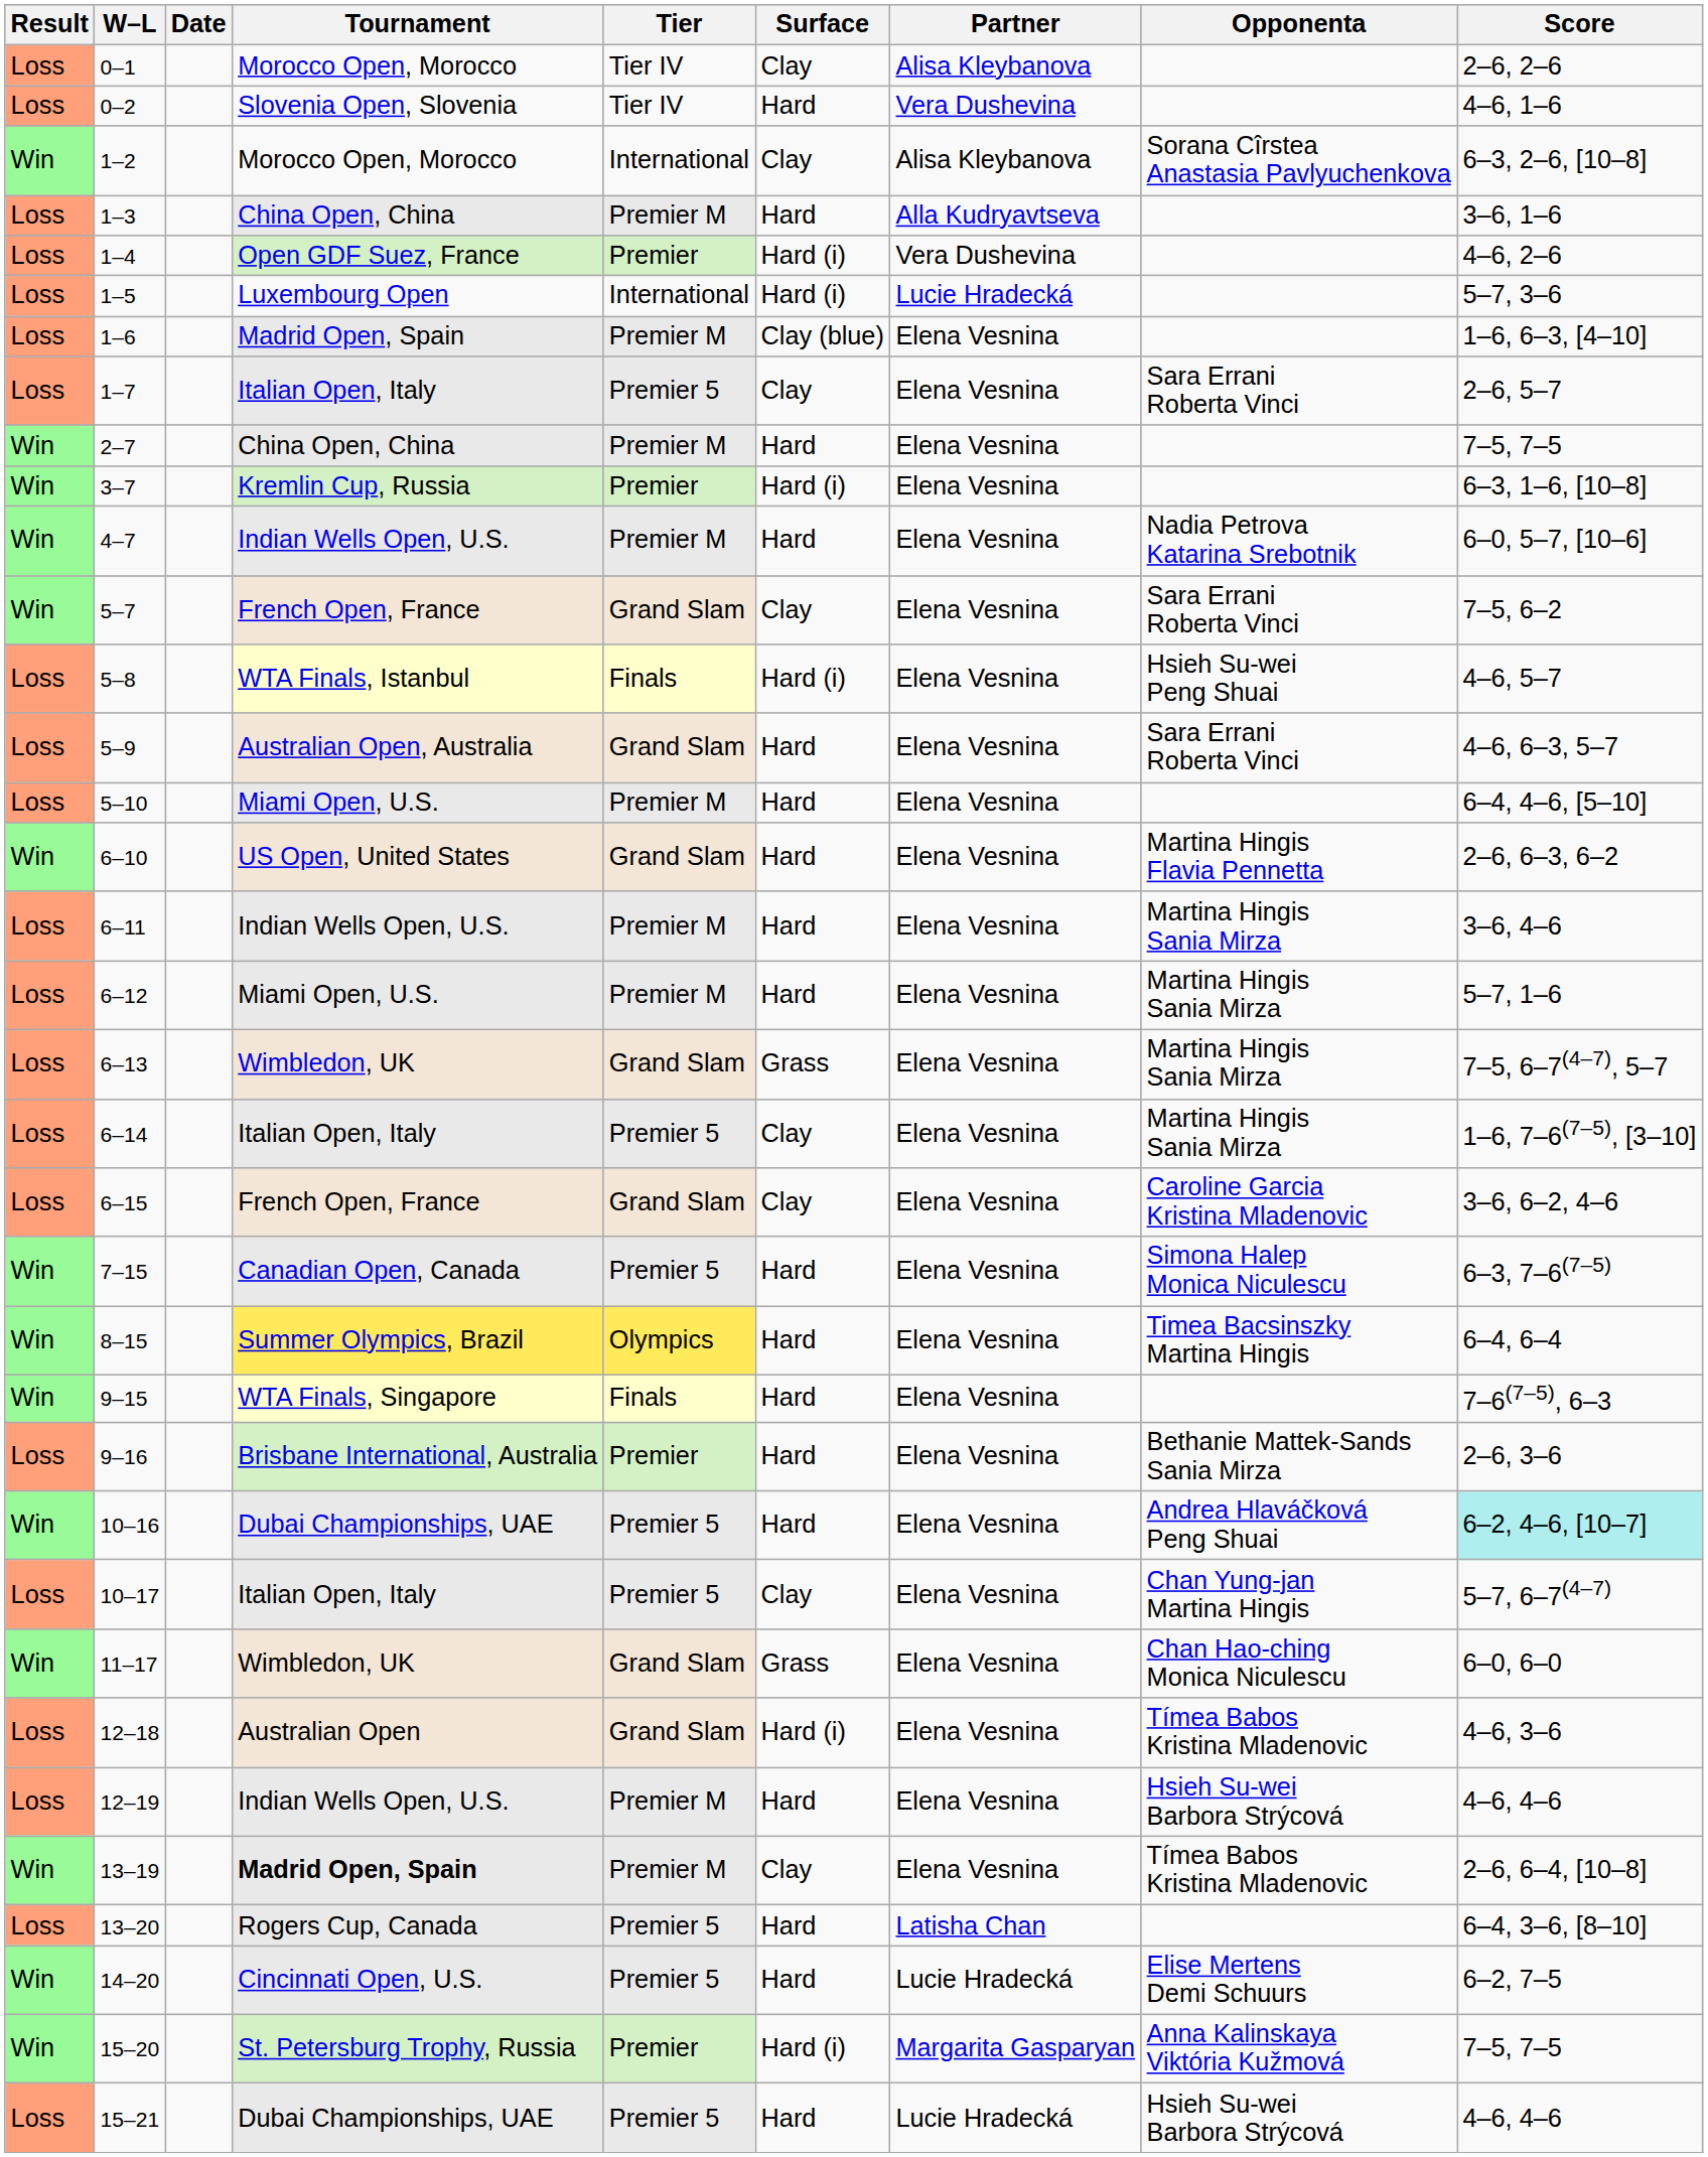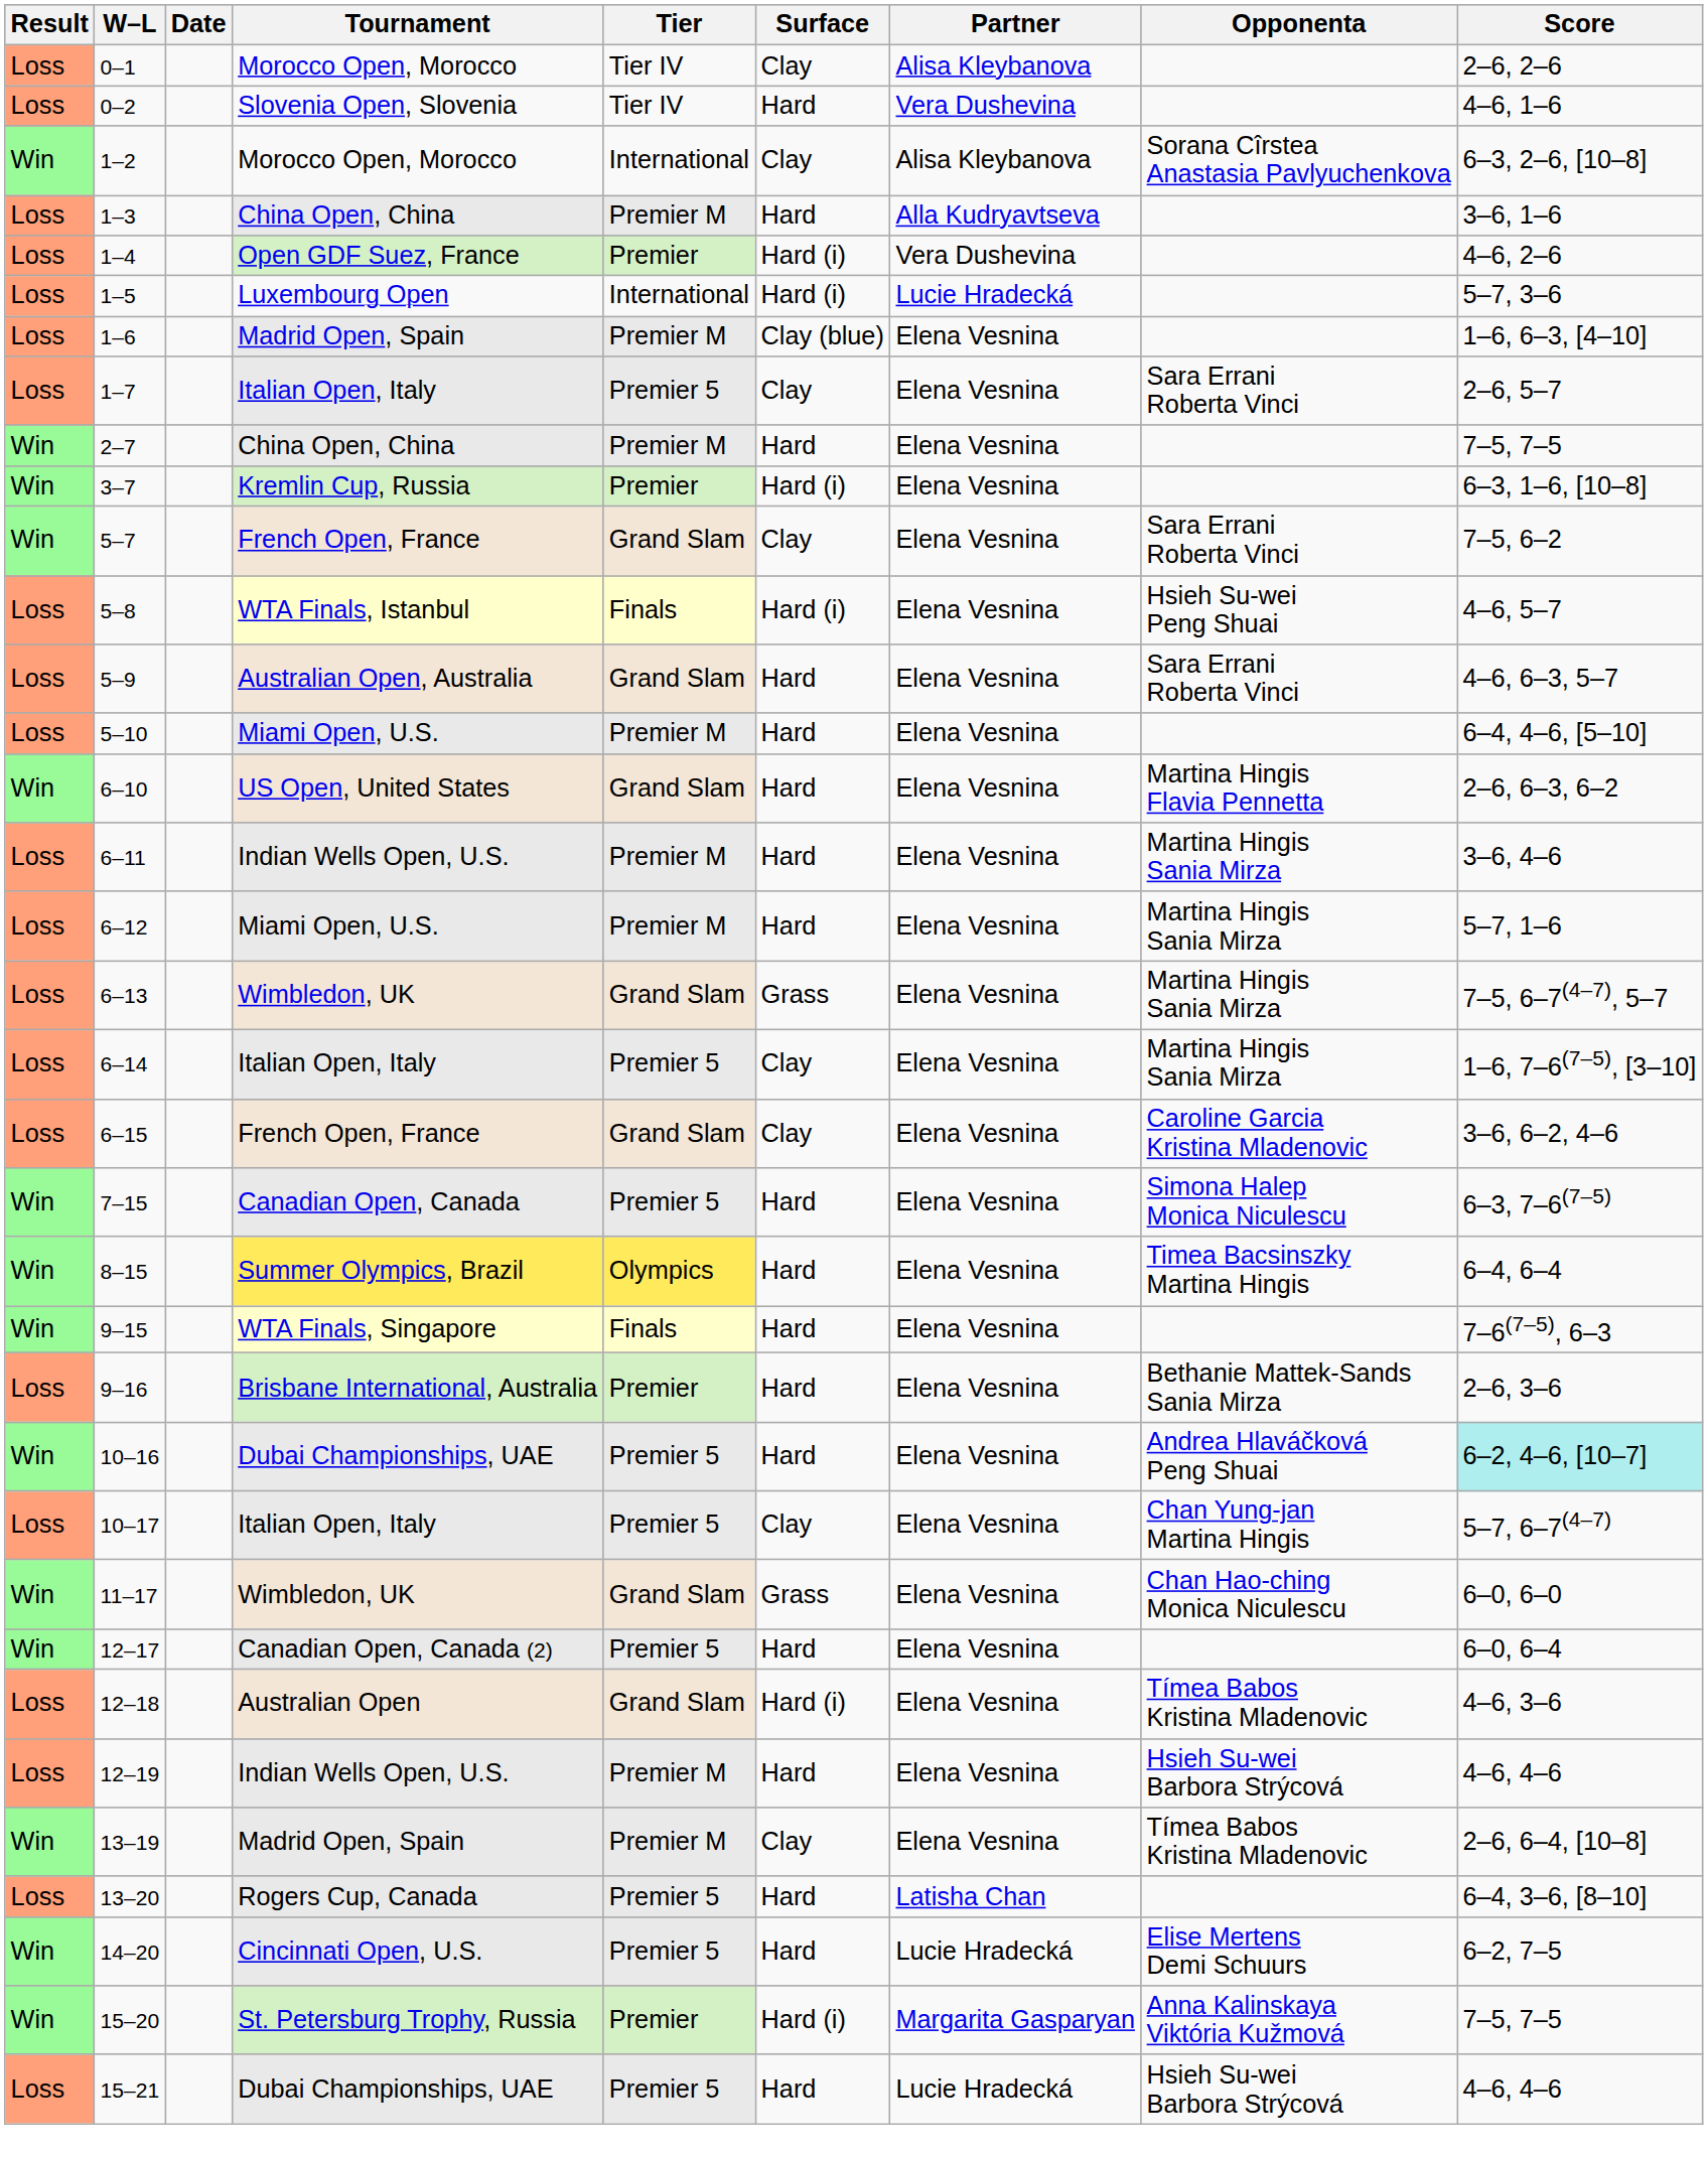- row: Win | 4–7 | Indian Wells Open, U.S. | Premier M | Hard | Elena Vesnina | Nadia Petrova Katarina Srebotnik | 6–0, 5–7, [10–6]
+ row: Win | 12–17 | Canadian Open, Canada (2) | Premier 5 | Hard | Elena Vesnina | 6–0, 6–4
13–19 | Tournament: bold -> normal
